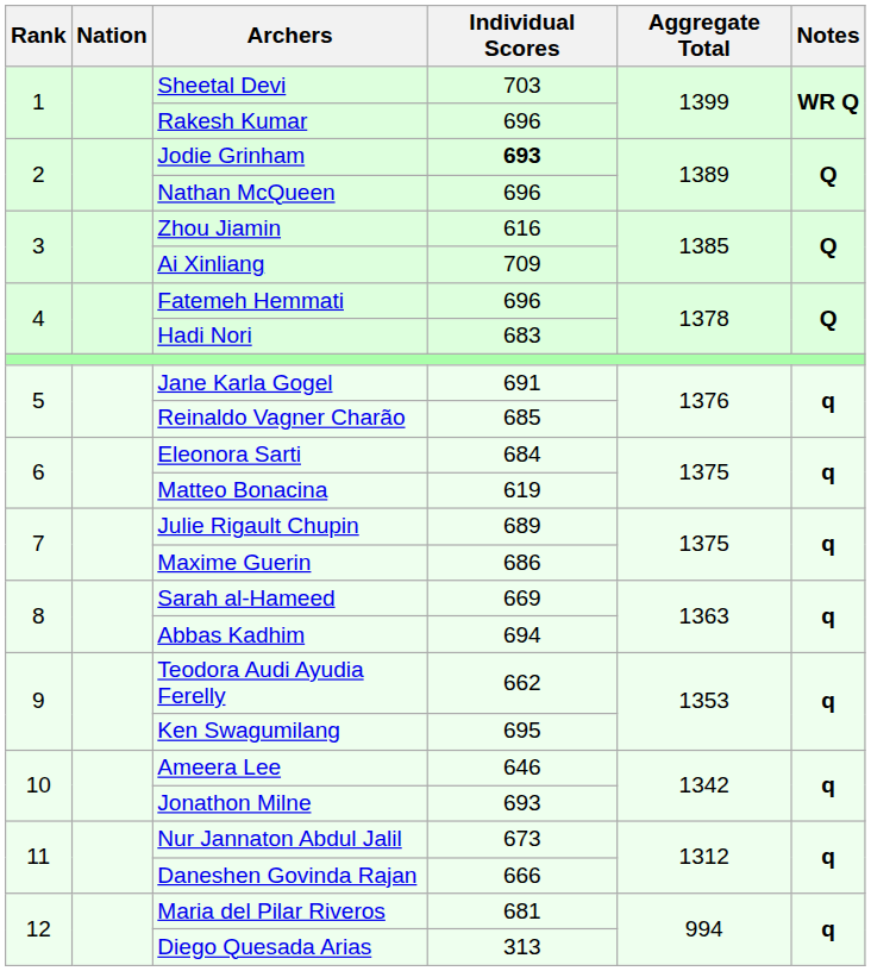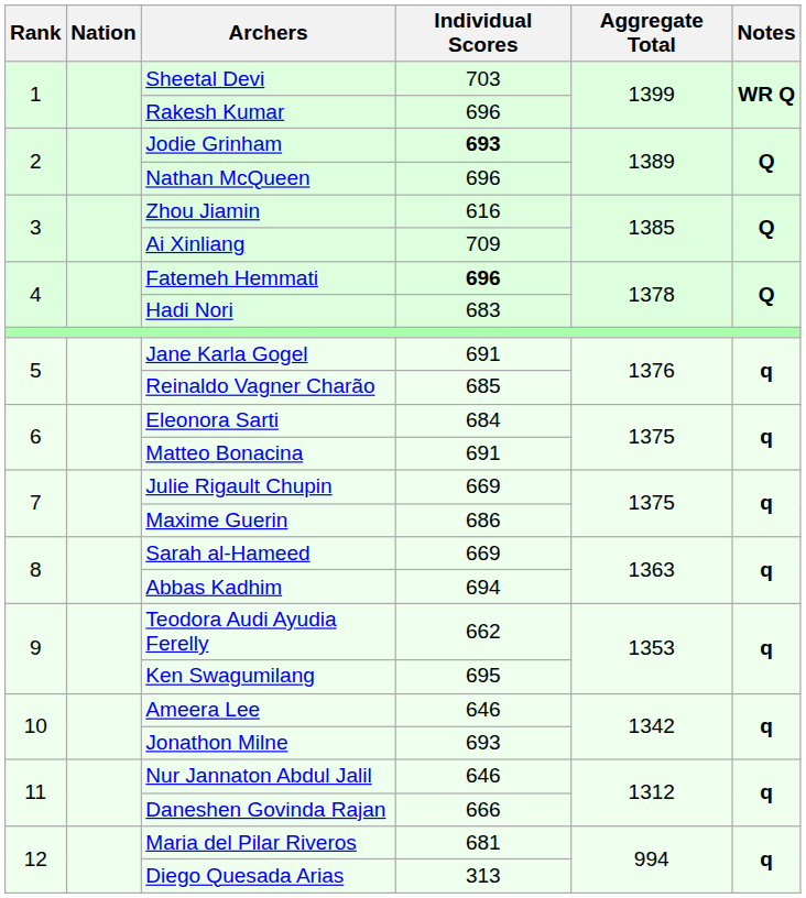Fatemeh Hemmati | Individual Scores: normal -> bold
Matteo Bonacina | Individual Scores: 619 -> 691
Julie Rigault Chupin | Individual Scores: 689 -> 669
Nur Jannaton Abdul Jalil | Individual Scores: 673 -> 646
